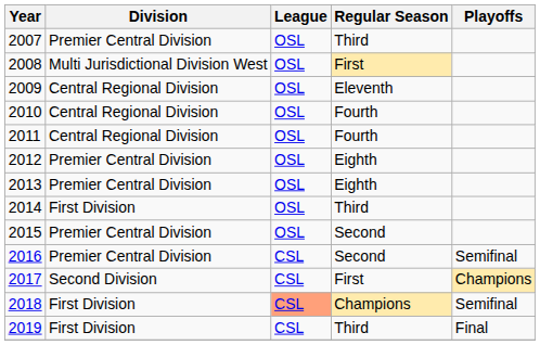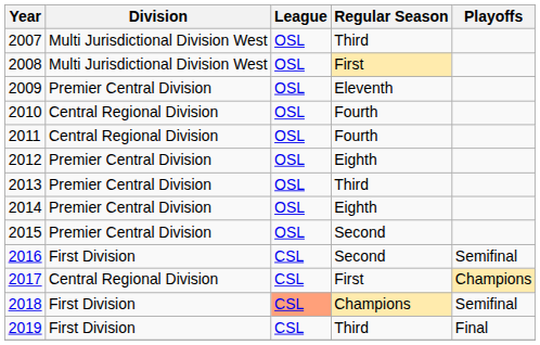2007 | Division: Premier Central Division -> Multi Jurisdictional Division West
2009 | Division: Central Regional Division -> Premier Central Division
2013 | Regular Season: Eighth -> Third
2014 | Division: First Division -> Premier Central Division
2014 | Regular Season: Third -> Eighth
2016 | Division: Premier Central Division -> First Division
2017 | Division: Second Division -> Central Regional Division
